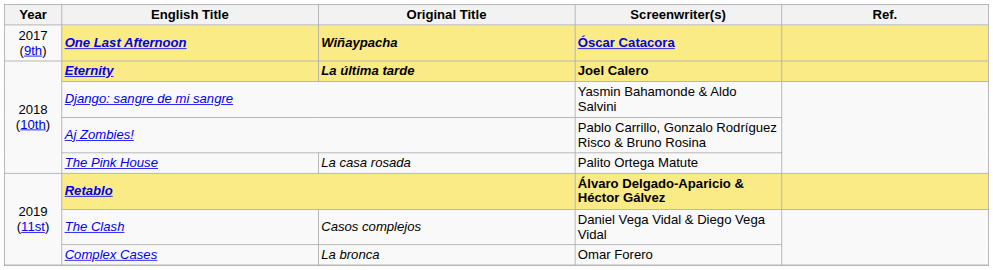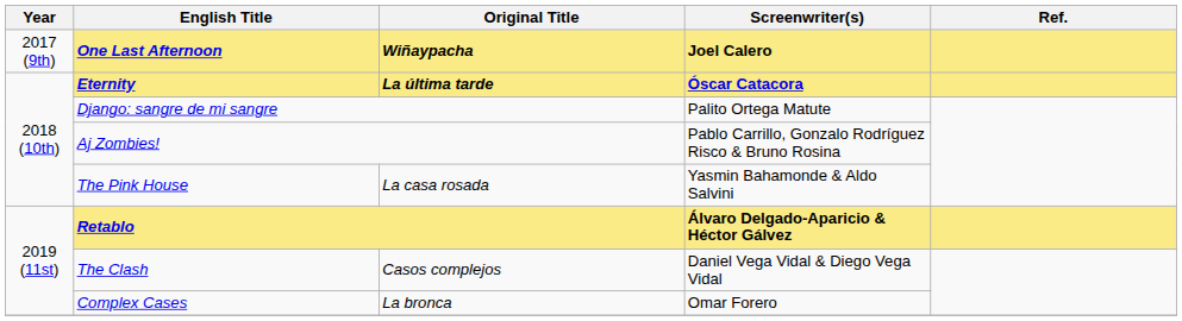One Last Afternoon | Screenwriter(s): Óscar Catacora -> Joel Calero
Eternity | Screenwriter(s): Joel Calero -> Óscar Catacora
Django: sangre de mi sangre | Screenwriter(s): Yasmin Bahamonde & Aldo Salvini -> Palito Ortega Matute
The Pink House | Screenwriter(s): Palito Ortega Matute -> Yasmin Bahamonde & Aldo Salvini
